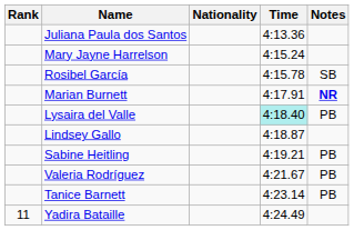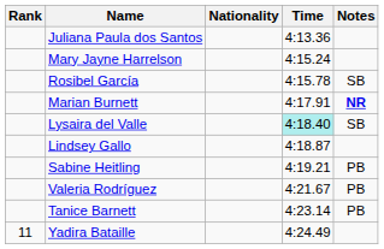Lysaira del Valle | Notes: PB -> SB
